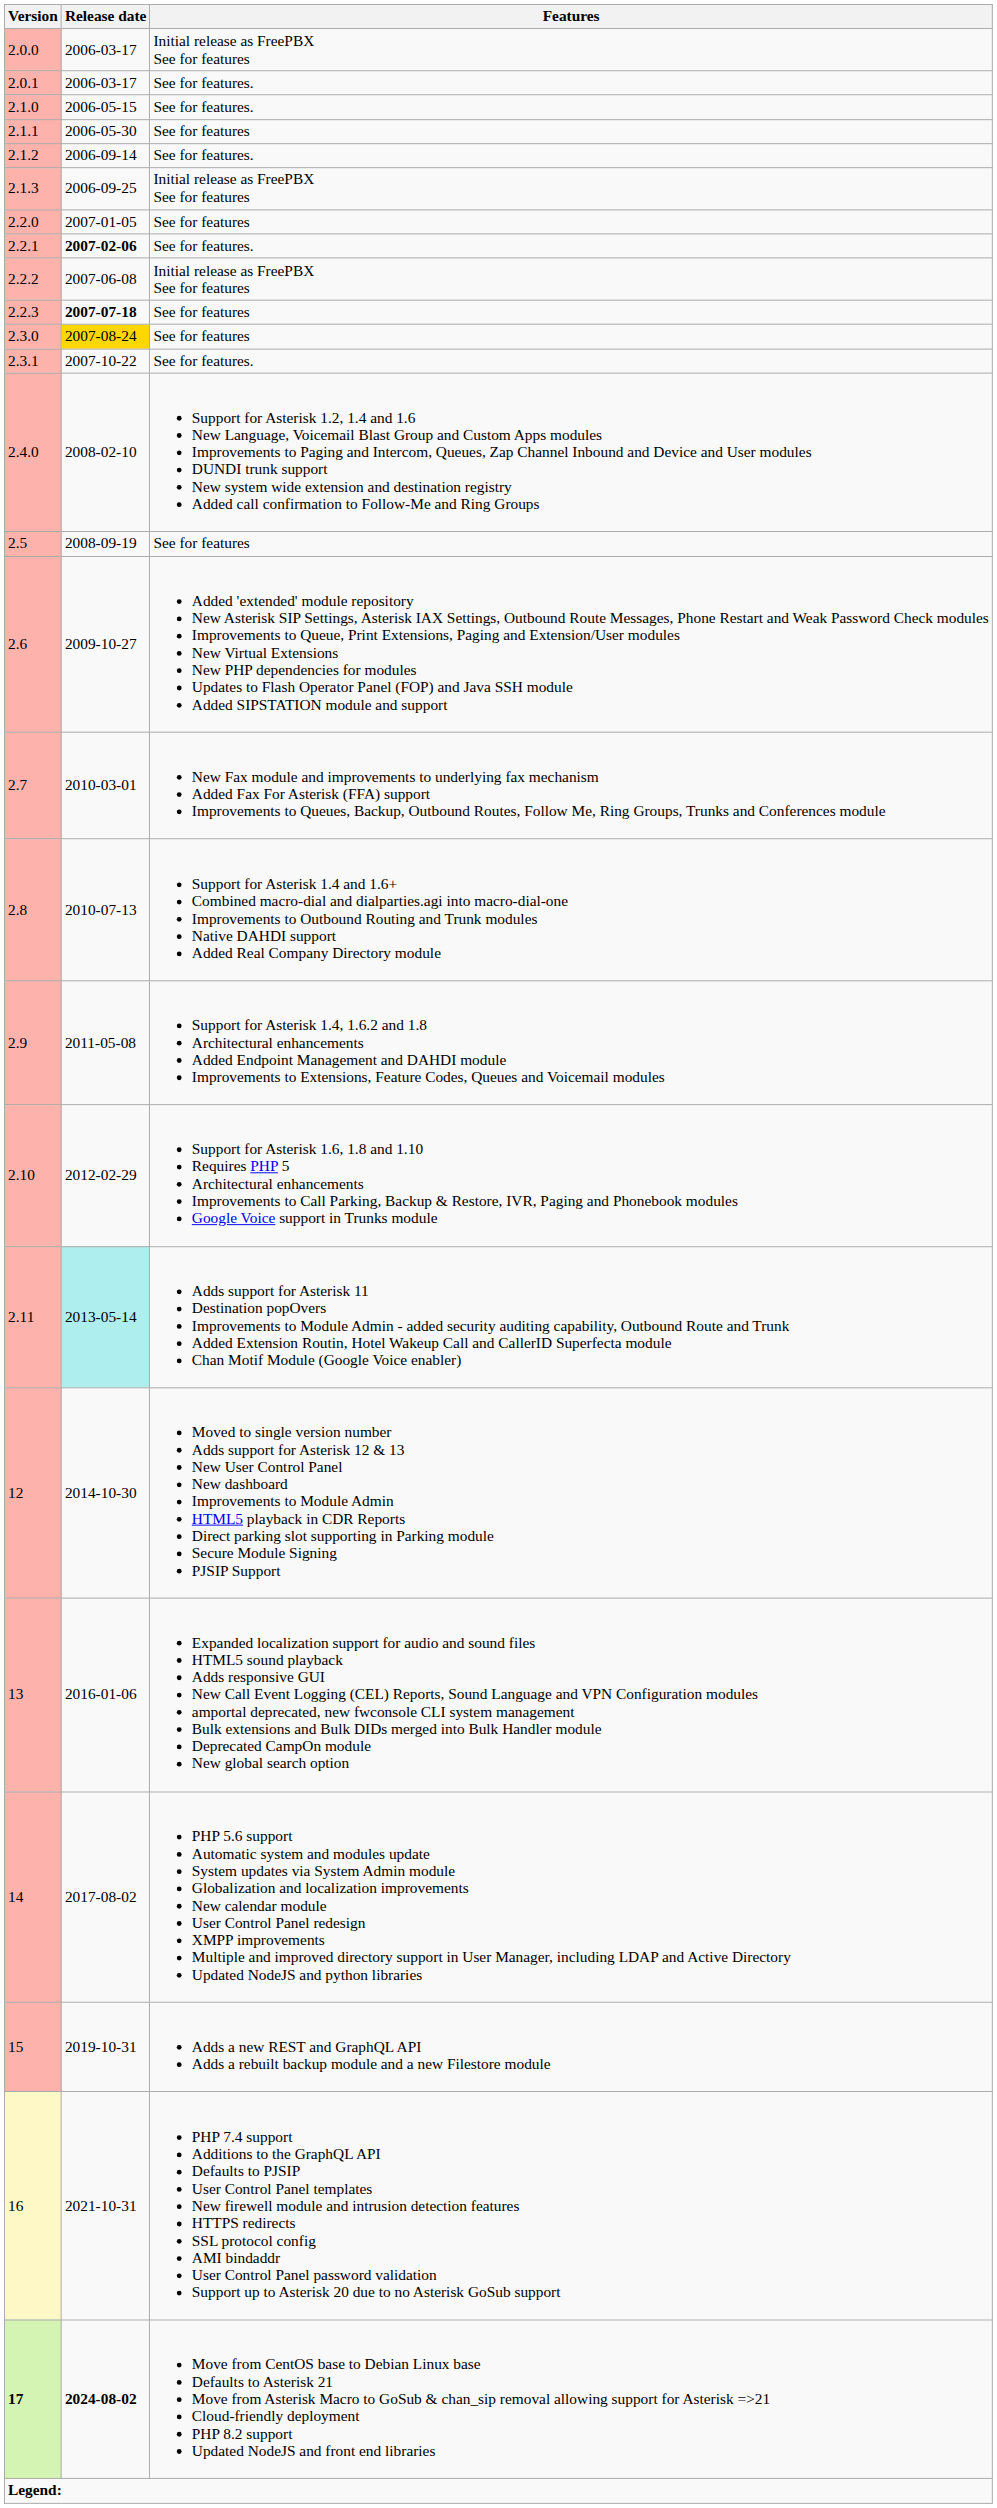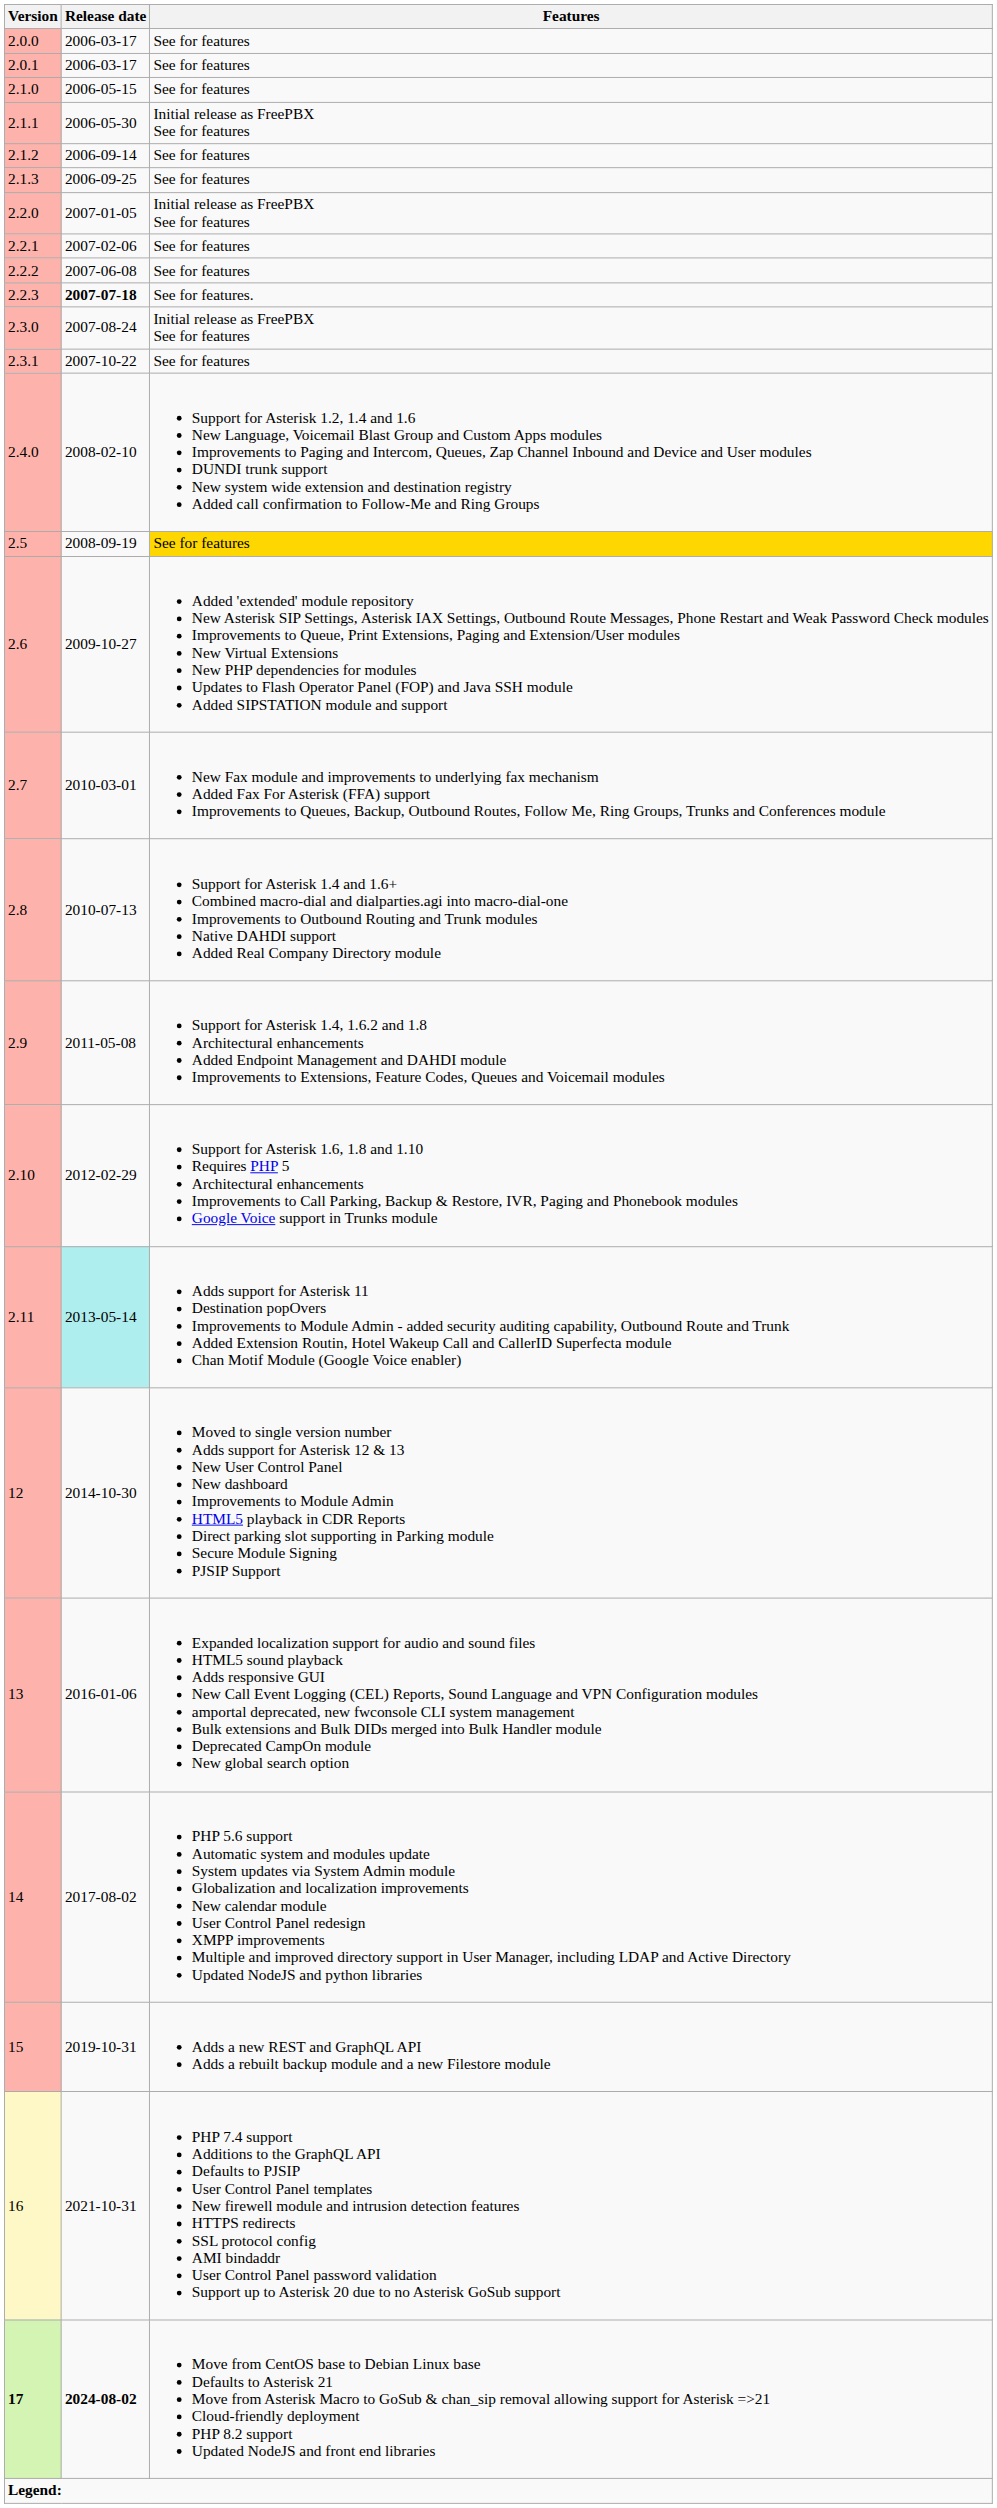2.0.0 | Features: Initial release as FreePBX See for features -> See for features
2.0.1 | Features: See for features. -> See for features
2.1.0 | Features: See for features. -> See for features
2.1.1 | Features: See for features -> Initial release as FreePBX See for features
2.1.2 | Features: See for features. -> See for features
2.1.3 | Features: Initial release as FreePBX See for features -> See for features
2.2.0 | Features: See for features -> Initial release as FreePBX See for features
2.2.1 | Release date: bold -> normal
2.2.1 | Features: See for features. -> See for features
2.2.2 | Features: Initial release as FreePBX See for features -> See for features
2.2.3 | Features: See for features -> See for features.
2.3.0 | Release date: gold background -> no background
2.3.0 | Features: See for features -> Initial release as FreePBX See for features
2.3.1 | Features: See for features. -> See for features
2.5 | Features: no background -> gold background
